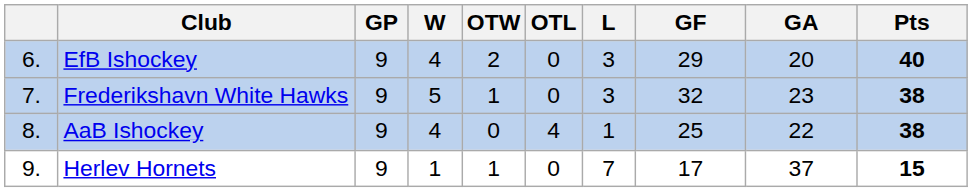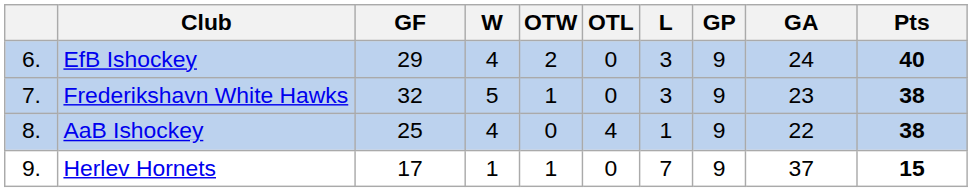columns swapped: GP <-> GF
EfB Ishockey | GA: 20 -> 24
